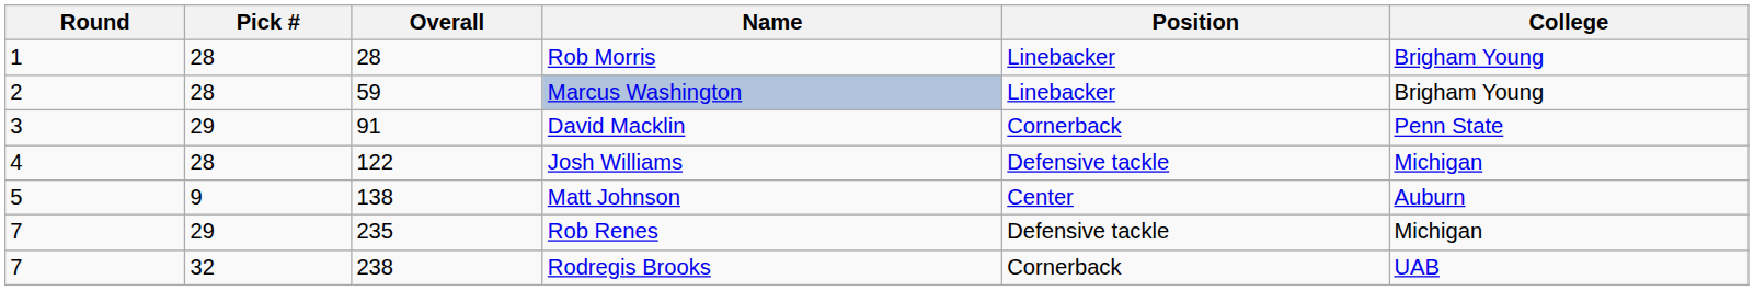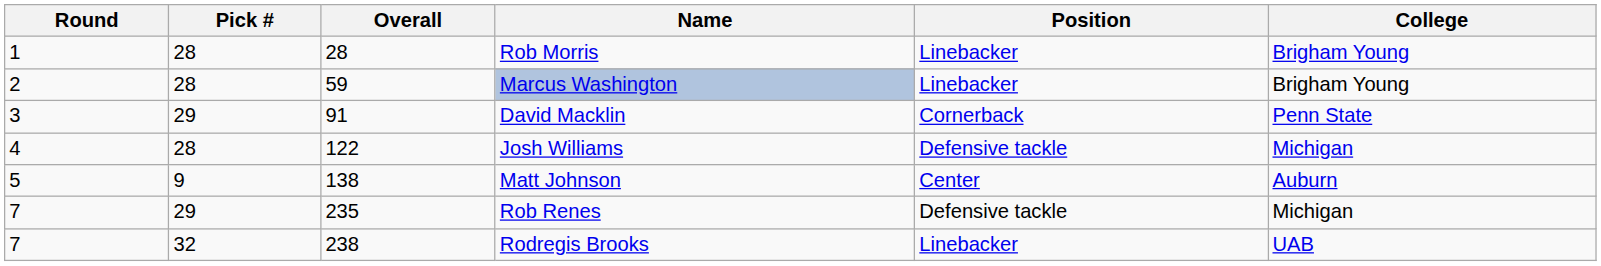Rodregis Brooks | Position: Cornerback -> Linebacker
